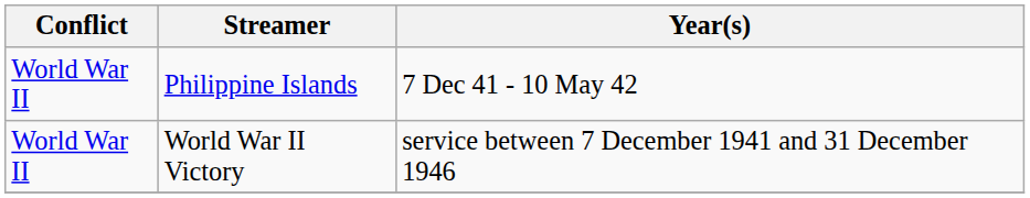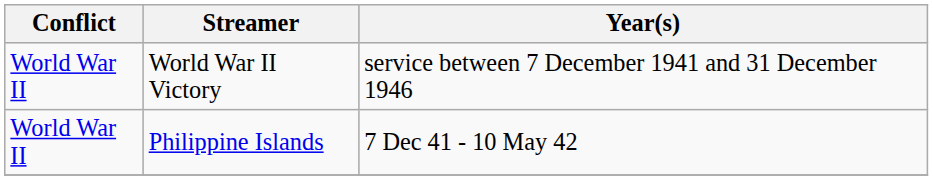rows swapped: Philippine Islands <-> World War II Victory
